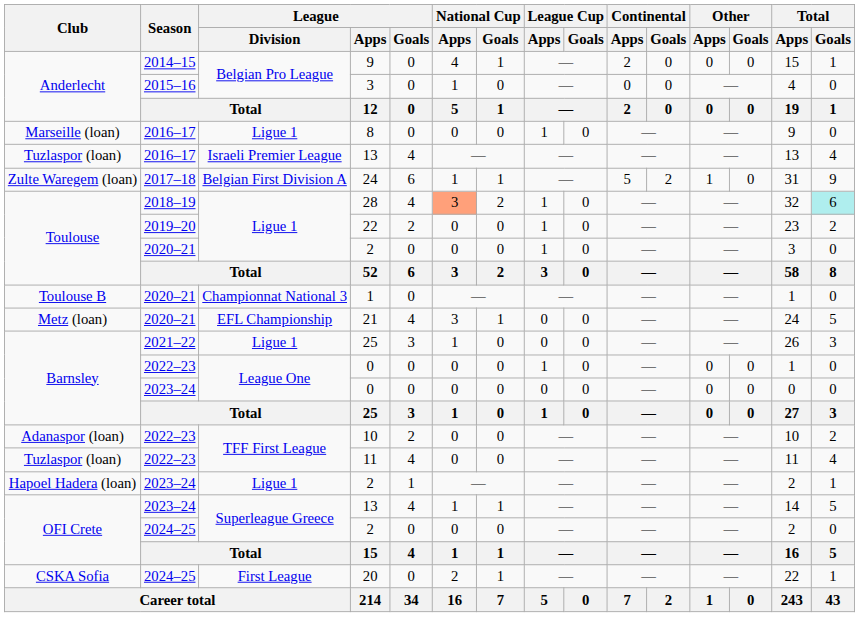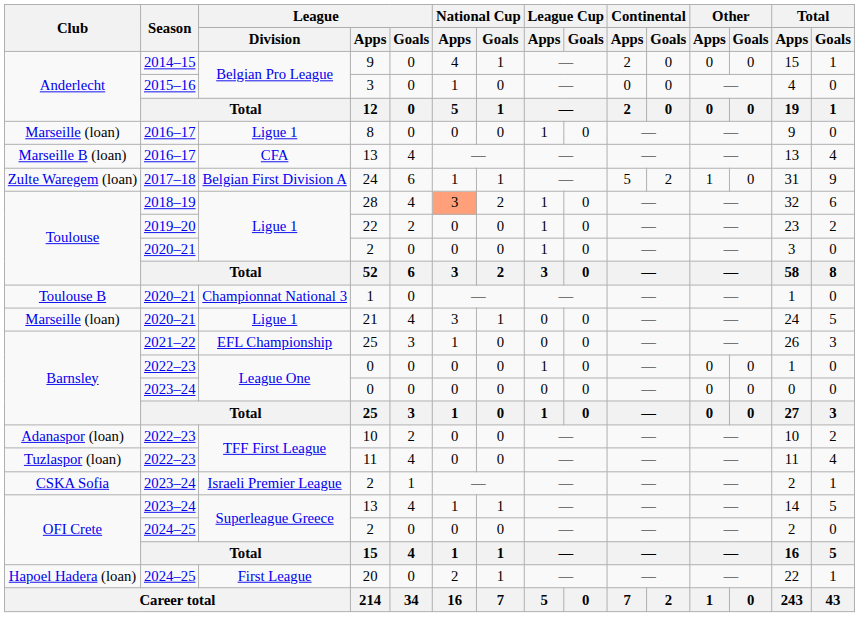2016–17 / 13 | Club: Tuzlaspor (loan) -> Marseille B (loan)
2016–17 / 13 | League / Division: Israeli Premier League -> CFA
28 | Total / Goals: paleturquoise background -> no background
21 | Club: Metz (loan) -> Marseille (loan)
21 | League / Division: EFL Championship -> Ligue 1
2021–22 / 25 | League / Division: Ligue 1 -> EFL Championship
2023–24 / 2 | Club: Hapoel Hadera (loan) -> CSKA Sofia
2023–24 / 2 | League / Division: Ligue 1 -> Israeli Premier League
20 | Club: CSKA Sofia -> Hapoel Hadera (loan)
